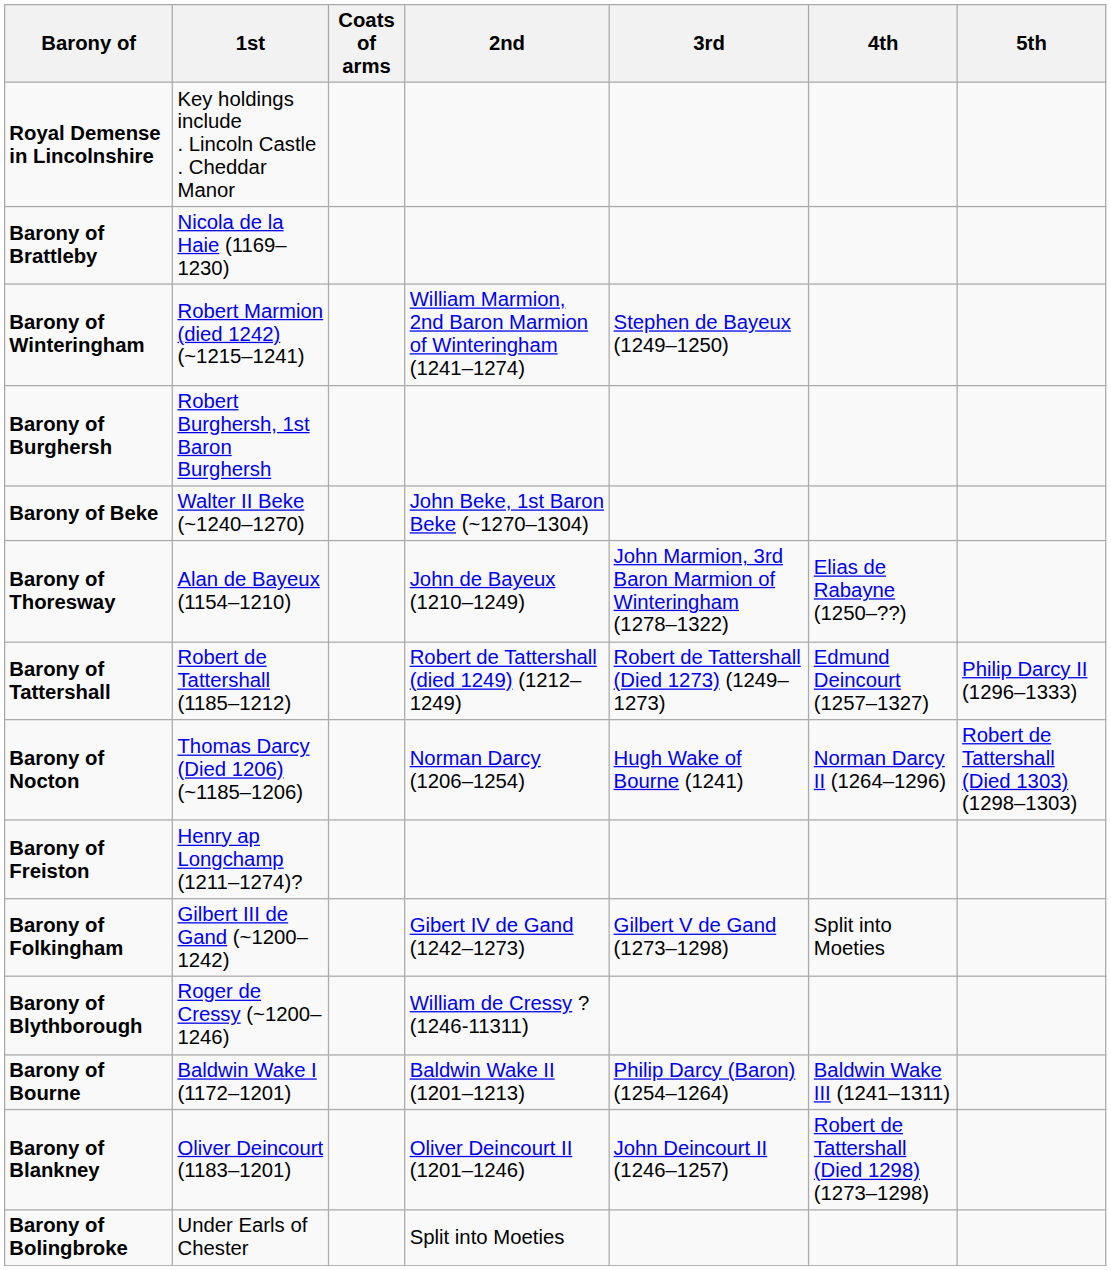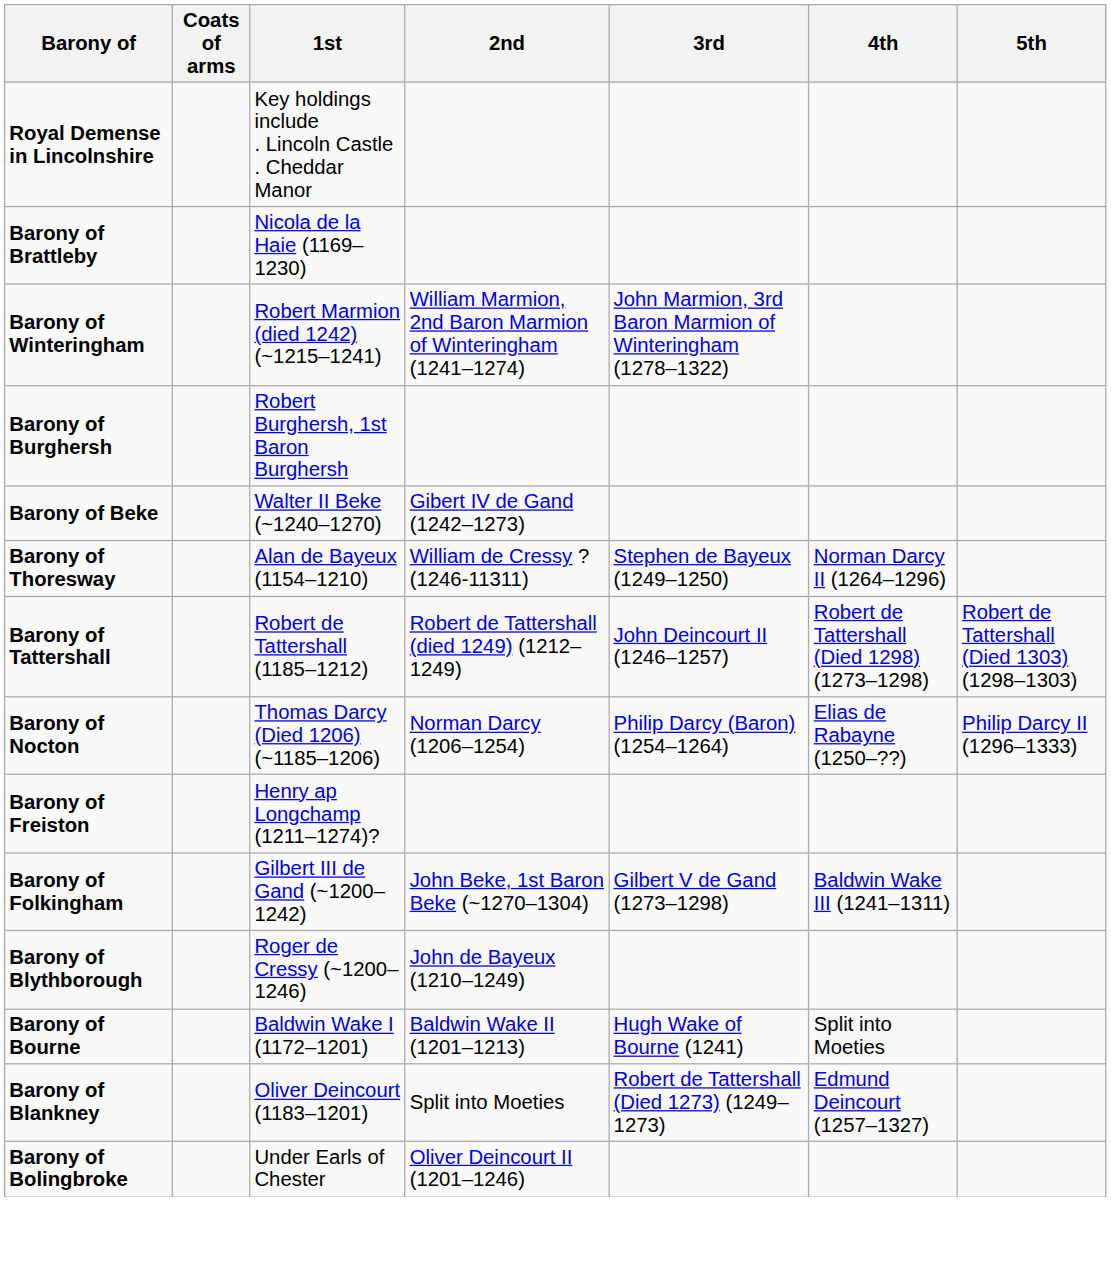columns swapped: Coats of arms <-> 1st
Barony of Winteringham | 3rd: Stephen de Bayeux (1249–1250) -> John Marmion, 3rd Baron Marmion of Winteringham (1278–1322)
Barony of Beke | 2nd: John Beke, 1st Baron Beke (~1270–1304) -> Gibert IV de Gand (1242–1273)
Barony of Thoresway | 2nd: John de Bayeux (1210–1249) -> William de Cressy ? (1246-11311)
Barony of Thoresway | 3rd: John Marmion, 3rd Baron Marmion of Winteringham (1278–1322) -> Stephen de Bayeux (1249–1250)
Barony of Thoresway | 4th: Elias de Rabayne (1250–??) -> Norman Darcy II (1264–1296)
Barony of Tattershall | 3rd: Robert de Tattershall (Died 1273) (1249–1273) -> John Deincourt II (1246–1257)
Barony of Tattershall | 4th: Edmund Deincourt (1257–1327) -> Robert de Tattershall (Died 1298) (1273–1298)
Barony of Tattershall | 5th: Philip Darcy II (1296–1333) -> Robert de Tattershall (Died 1303) (1298–1303)
Barony of Nocton | 3rd: Hugh Wake of Bourne (1241) -> Philip Darcy (Baron) (1254–1264)
Barony of Nocton | 4th: Norman Darcy II (1264–1296) -> Elias de Rabayne (1250–??)
Barony of Nocton | 5th: Robert de Tattershall (Died 1303) (1298–1303) -> Philip Darcy II (1296–1333)
Barony of Folkingham | 2nd: Gibert IV de Gand (1242–1273) -> John Beke, 1st Baron Beke (~1270–1304)
Barony of Folkingham | 4th: Split into Moeties -> Baldwin Wake III (1241–1311)
Barony of Blythborough | 2nd: William de Cressy ? (1246-11311) -> John de Bayeux (1210–1249)
Barony of Bourne | 3rd: Philip Darcy (Baron) (1254–1264) -> Hugh Wake of Bourne (1241)
Barony of Bourne | 4th: Baldwin Wake III (1241–1311) -> Split into Moeties
Barony of Blankney | 2nd: Oliver Deincourt II (1201–1246) -> Split into Moeties
Barony of Blankney | 3rd: John Deincourt II (1246–1257) -> Robert de Tattershall (Died 1273) (1249–1273)
Barony of Blankney | 4th: Robert de Tattershall (Died 1298) (1273–1298) -> Edmund Deincourt (1257–1327)
Barony of Bolingbroke | 2nd: Split into Moeties -> Oliver Deincourt II (1201–1246)
